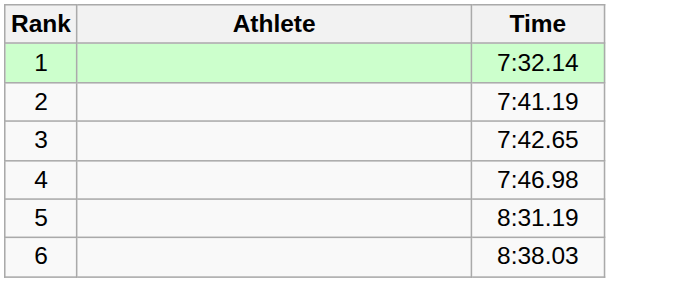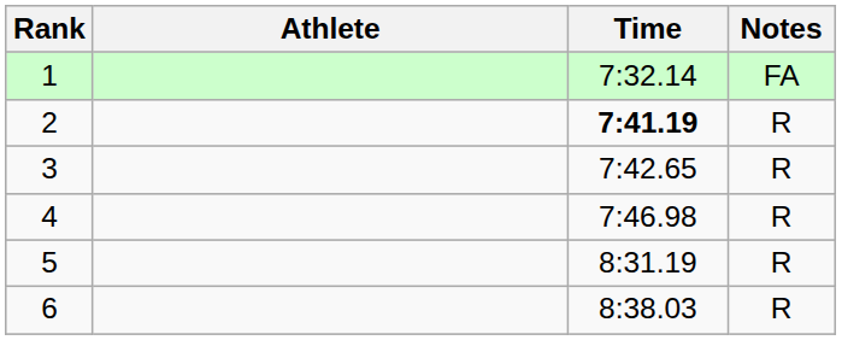+ column: Notes | FA | R | R | R | R | R
2 | Time: normal -> bold
